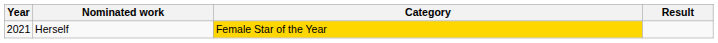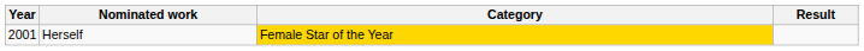Herself | Year: 2021 -> 2001
